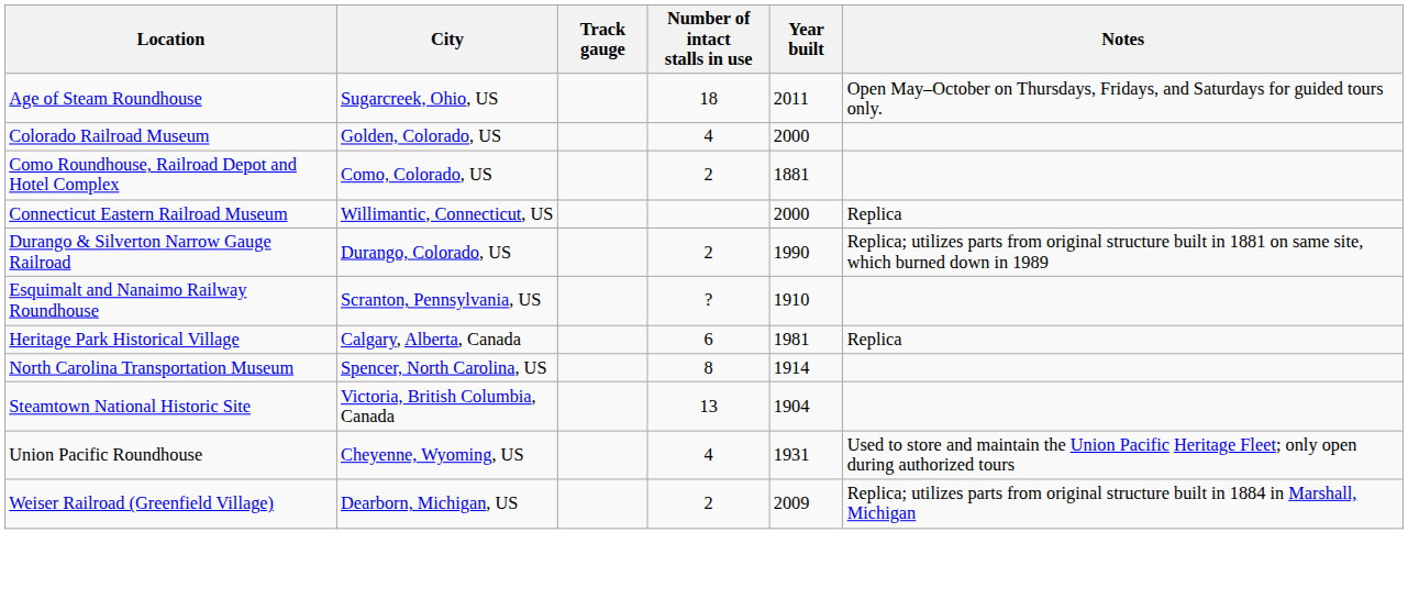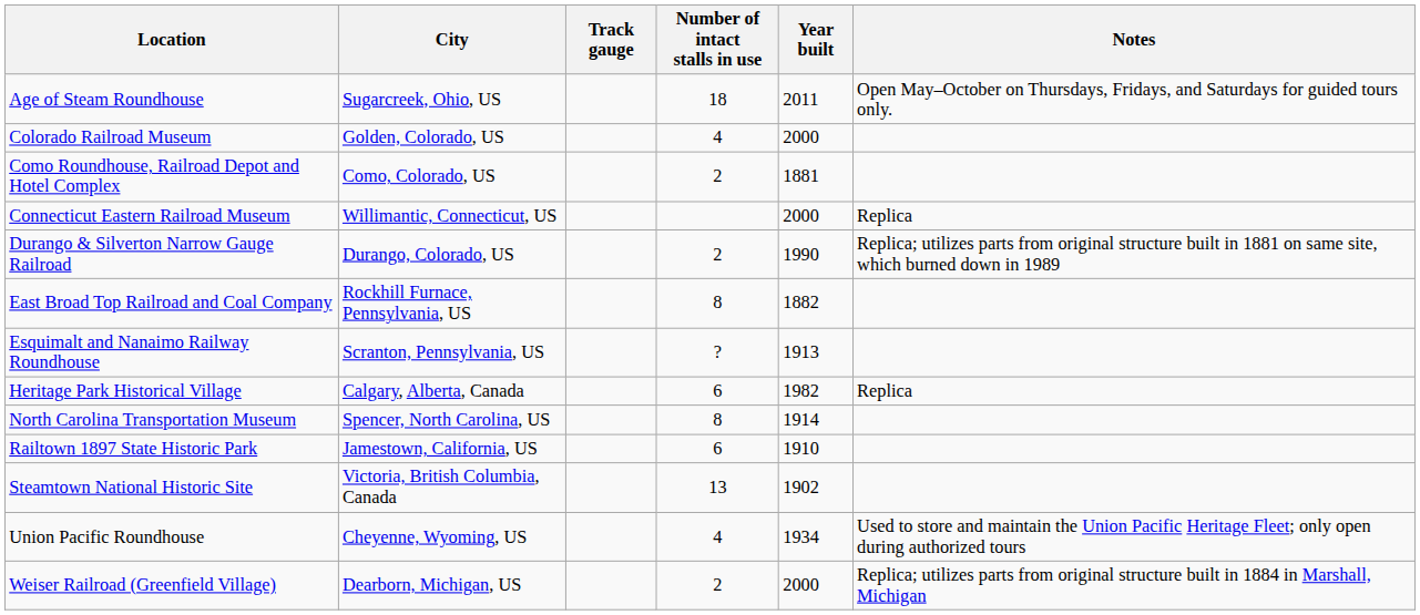+ row: East Broad Top Railroad and Coal Company | Rockhill Furnace, Pennsylvania, US | 8 | 1882
Esquimalt and Nanaimo Railway Roundhouse | Year built: 1910 -> 1913
Heritage Park Historical Village | Year built: 1981 -> 1982
+ row: Railtown 1897 State Historic Park | Jamestown, California, US | 6 | 1910
Steamtown National Historic Site | Year built: 1904 -> 1902
Union Pacific Roundhouse | Year built: 1931 -> 1934
Weiser Railroad (Greenfield Village) | Year built: 2009 -> 2000
